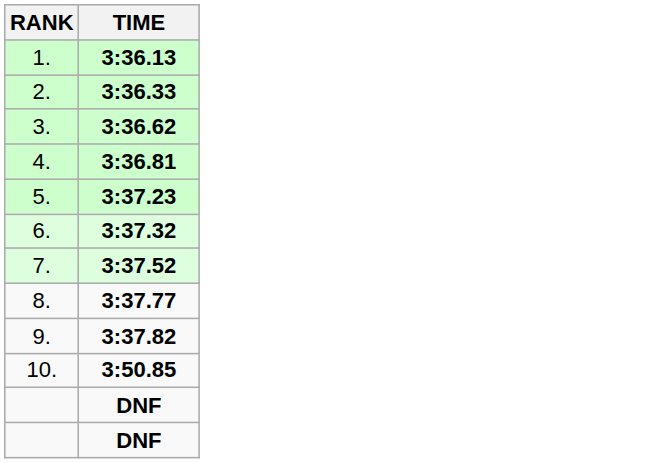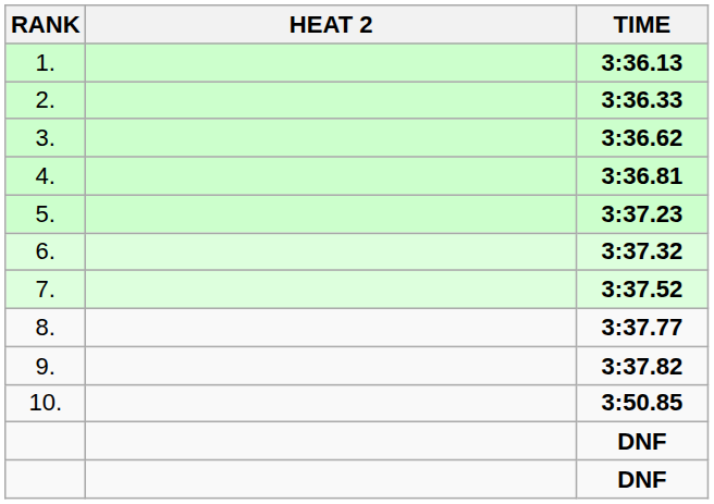+ column: HEAT 2
